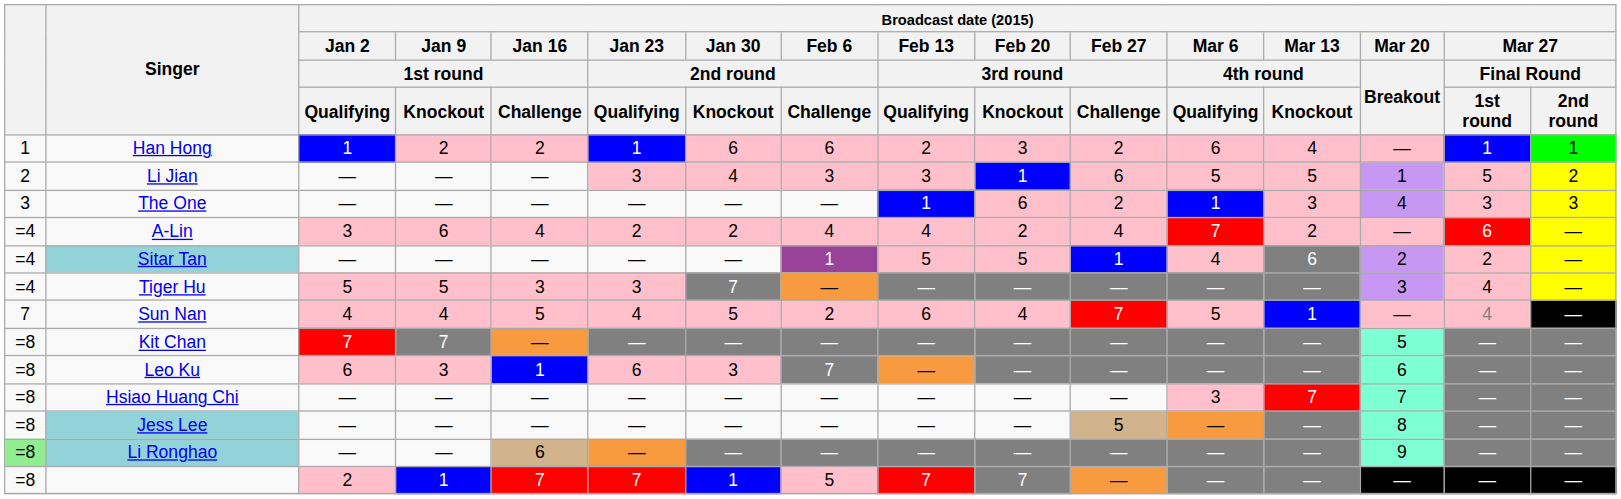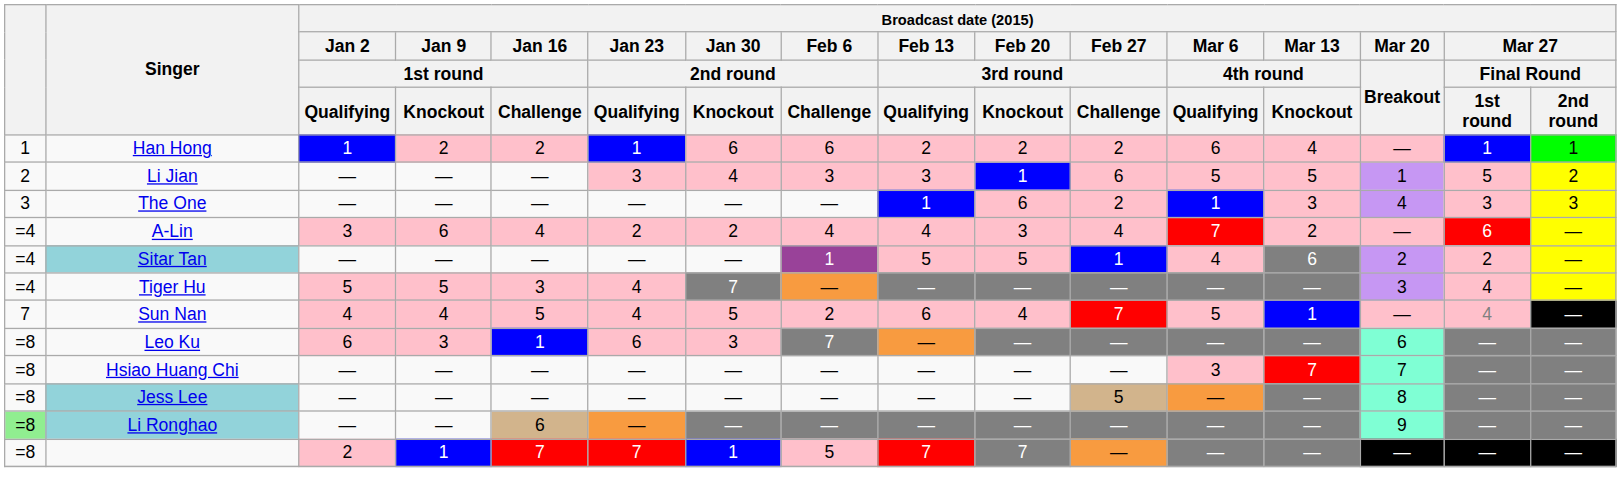Han Hong | Broadcast date (2015) / Feb 20 / 3rd round / Knockout: 3 -> 2
A-Lin | Broadcast date (2015) / Feb 20 / 3rd round / Knockout: 2 -> 3
Tiger Hu | Broadcast date (2015) / Jan 23 / 2nd round / Qualifying: 3 -> 4
- row: =8 | Kit Chan | 7 | 7 | — | — | — | — | — | — | — | — | — | 5 | — | —
